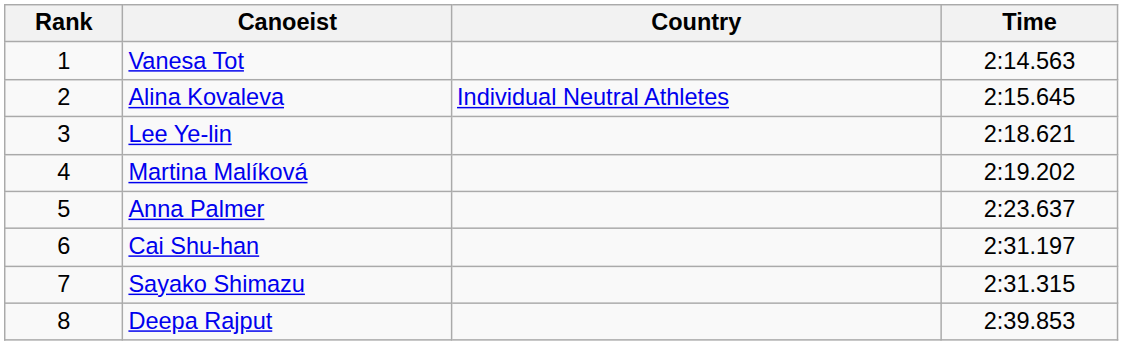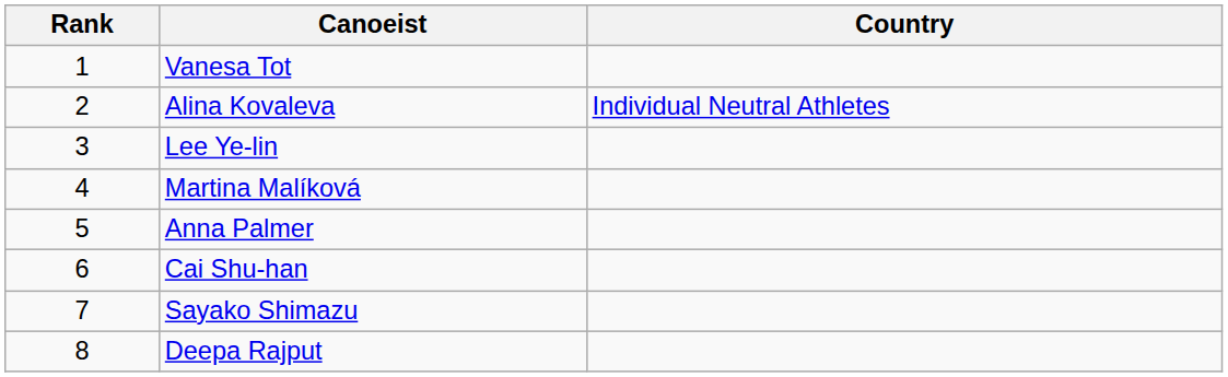- column: Time | 2:14.563 | 2:15.645 | 2:18.621 | 2:19.202 | 2:23.637 | 2:31.197 | 2:31.315 | 2:39.853
